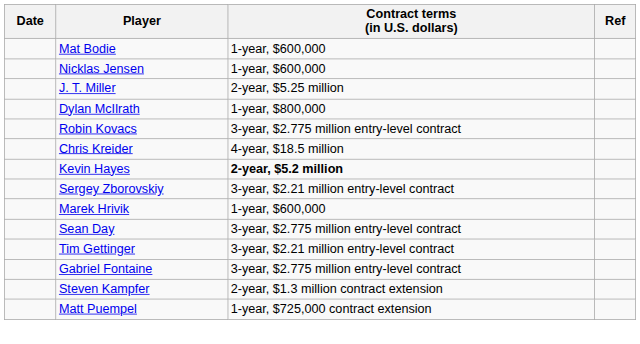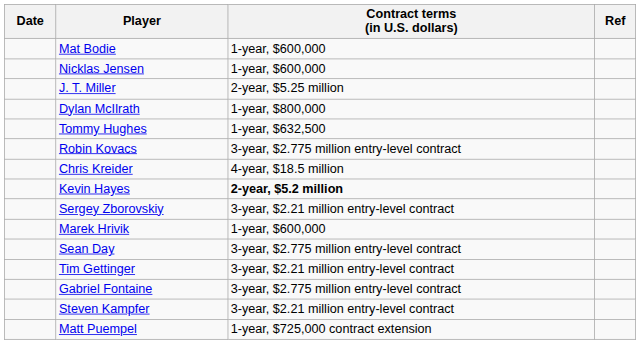+ row: Tommy Hughes | 1-year, $632,500
Steven Kampfer | Contract terms (in U.S. dollars): 2-year, $1.3 million contract extension -> 3-year, $2.21 million entry-level contract
